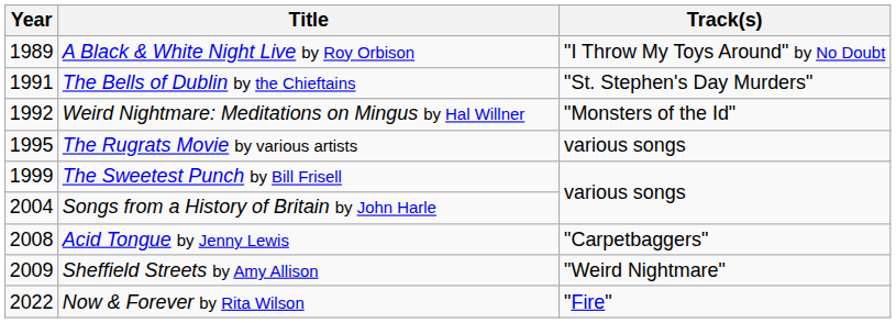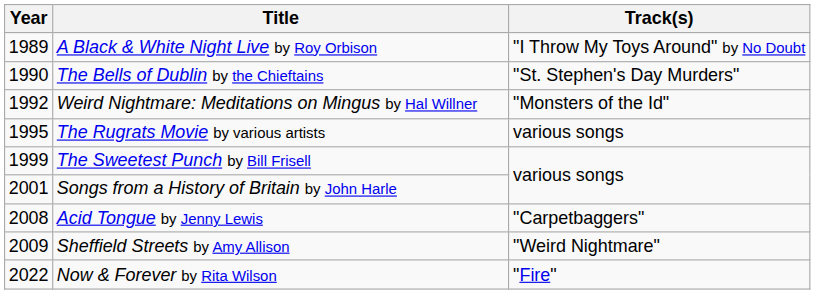The Bells of Dublin by the Chieftains | Year: 1991 -> 1990
Songs from a History of Britain by John Harle | Year: 2004 -> 2001
